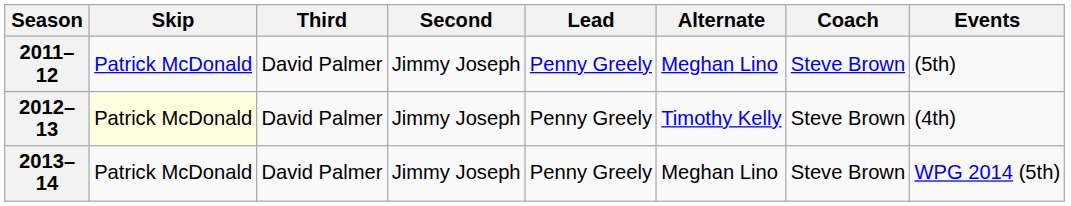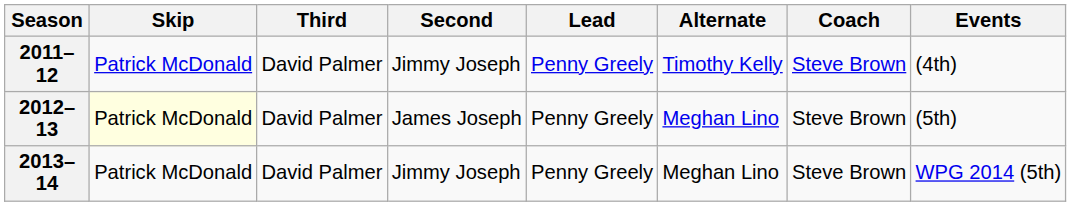2011–12 | Alternate: Meghan Lino -> Timothy Kelly
2011–12 | Events: (5th) -> (4th)
2012–13 | Second: Jimmy Joseph -> James Joseph
2012–13 | Alternate: Timothy Kelly -> Meghan Lino
2012–13 | Events: (4th) -> (5th)
